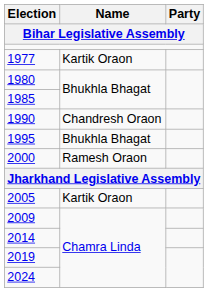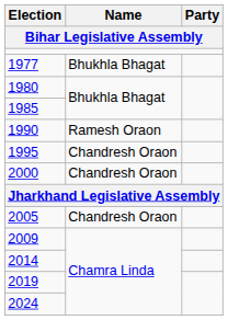1977 | Name: Kartik Oraon -> Bhukhla Bhagat
1990 | Name: Chandresh Oraon -> Ramesh Oraon
1995 | Name: Bhukhla Bhagat -> Chandresh Oraon
2000 | Name: Ramesh Oraon -> Chandresh Oraon
2005 | Name: Kartik Oraon -> Chandresh Oraon
